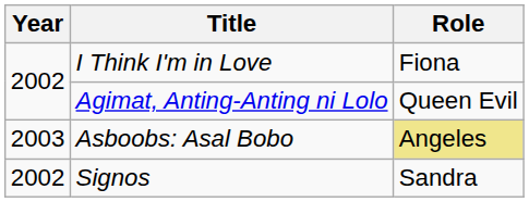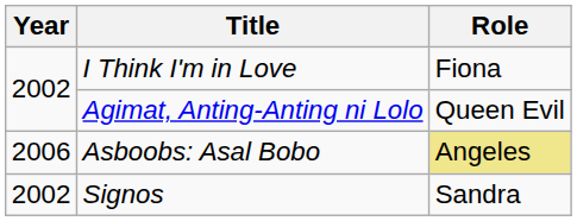Asboobs: Asal Bobo | Year: 2003 -> 2006
